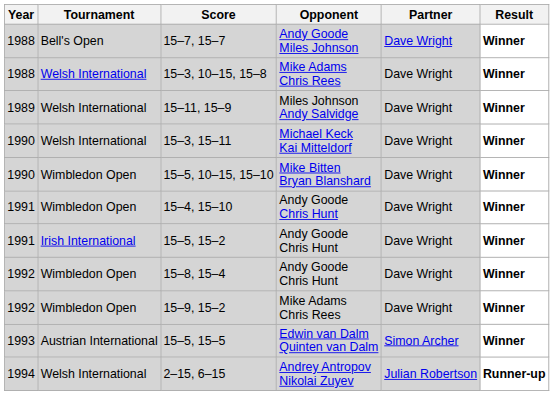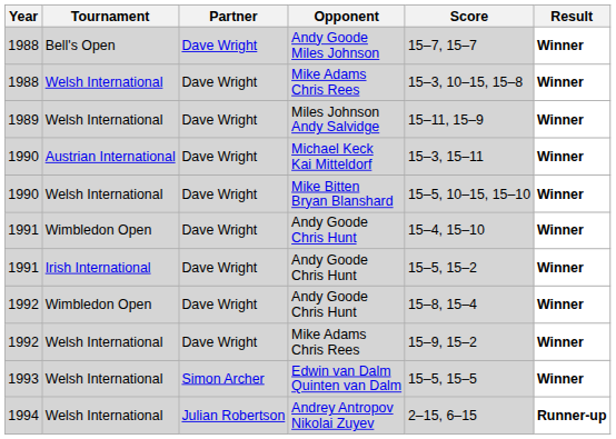columns swapped: Partner <-> Score
Michael Keck Kai Mitteldorf | Tournament: Welsh International -> Austrian International
Mike Bitten Bryan Blanshard | Tournament: Wimbledon Open -> Welsh International
1992 / Mike Adams Chris Rees | Tournament: Wimbledon Open -> Welsh International
Edwin van Dalm Quinten van Dalm | Tournament: Austrian International -> Welsh International
